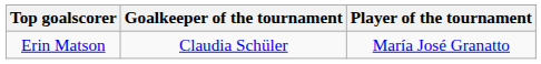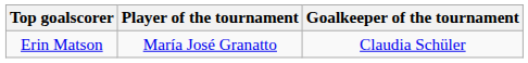columns swapped: Player of the tournament <-> Goalkeeper of the tournament
